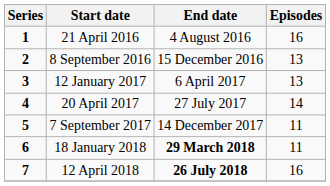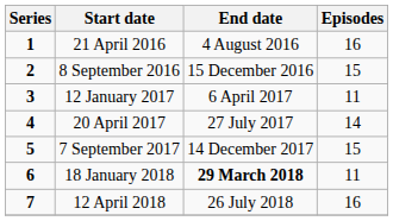8 September 2016 | Episodes: 13 -> 15
12 January 2017 | Episodes: 13 -> 11
7 September 2017 | Episodes: 11 -> 15
12 April 2018 | End date: bold -> normal
